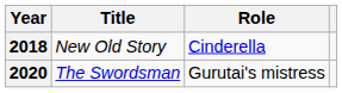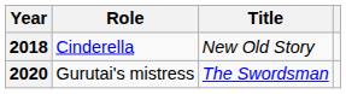columns swapped: Title <-> Role
